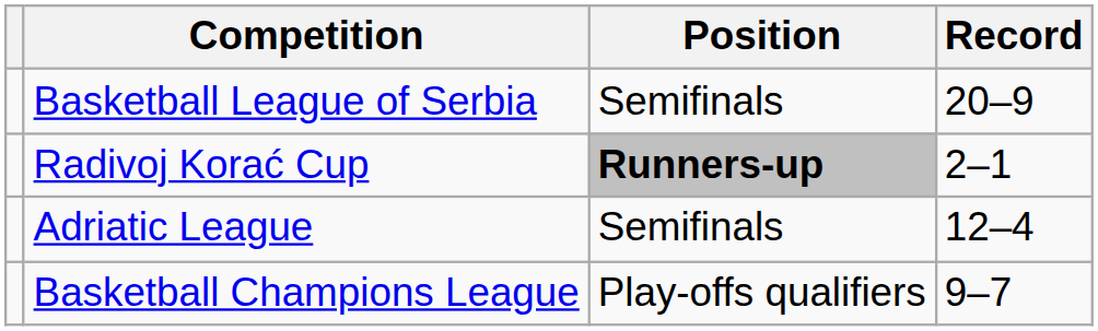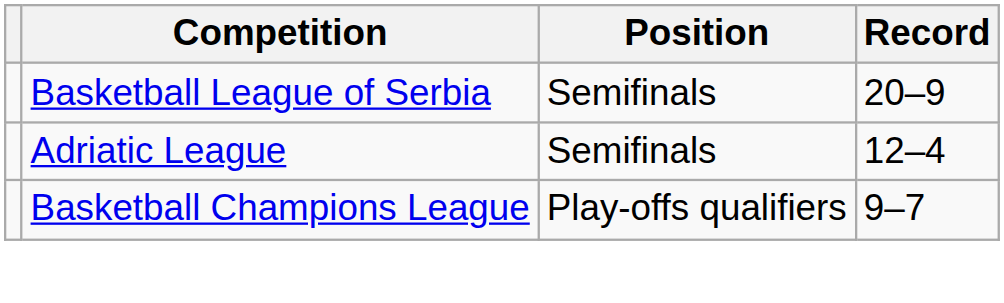- row: Radivoj Korać Cup | Runners-up | 2–1
